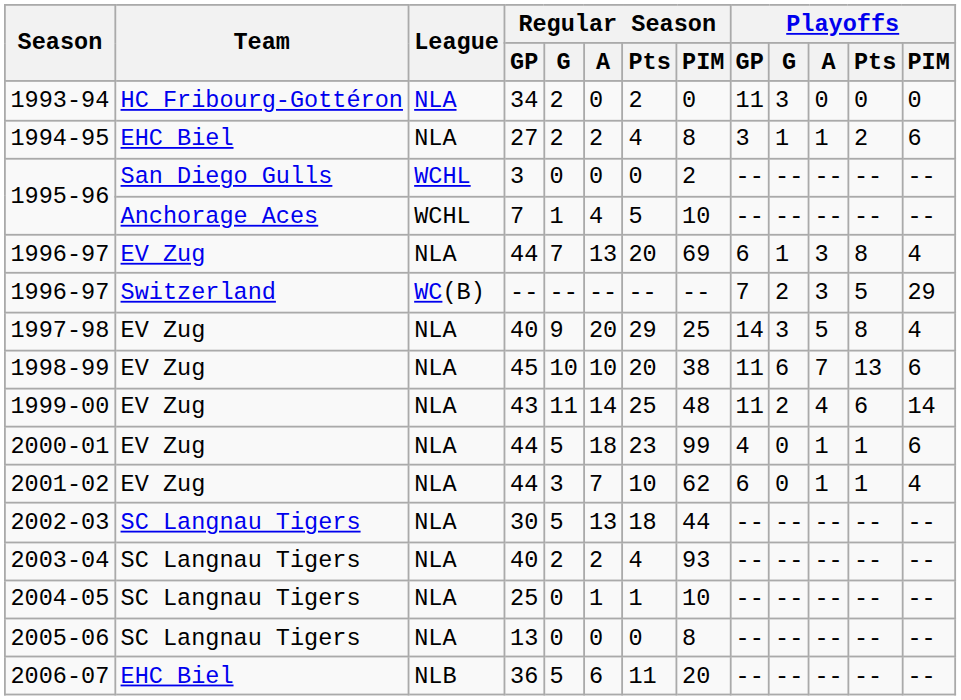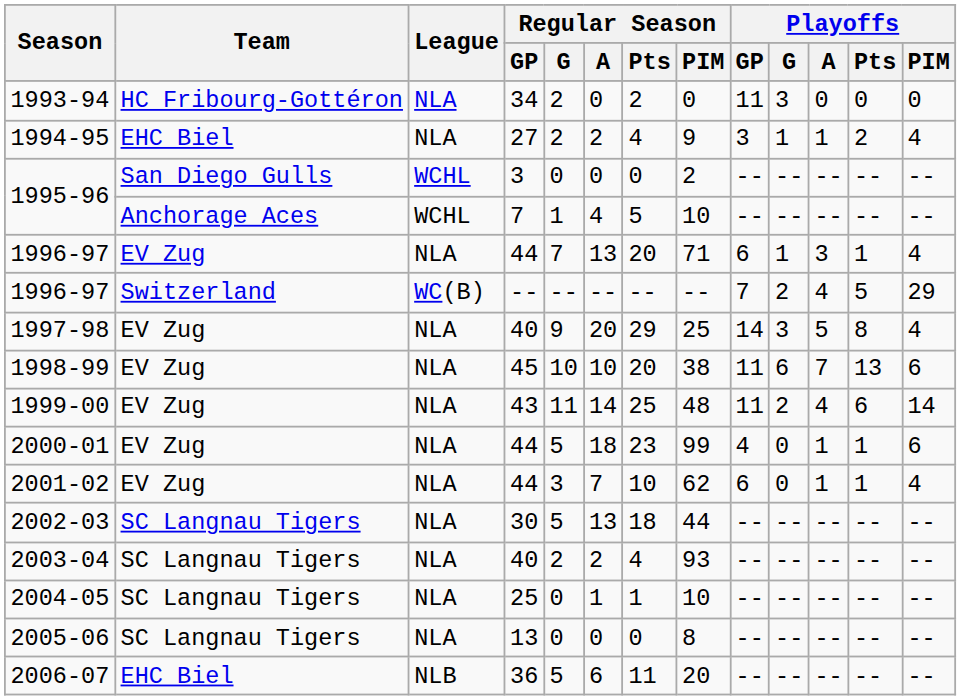1994-95 | Regular Season / PIM: 8 -> 9
1994-95 | Playoffs / PIM: 6 -> 4
1996-97 / 44 | Regular Season / PIM: 69 -> 71
1996-97 / 44 | Playoffs / Pts: 8 -> 1
1996-97 / -- | Playoffs / A: 3 -> 4
